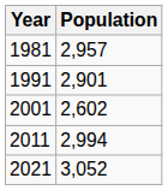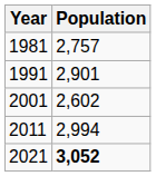1981 | Population: 2,957 -> 2,757
2021 | Population: normal -> bold
